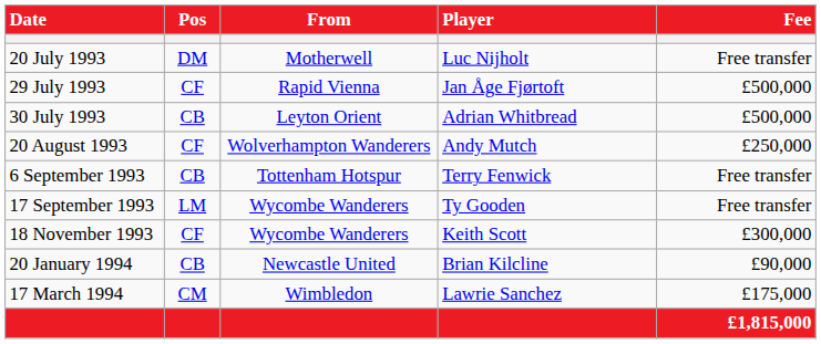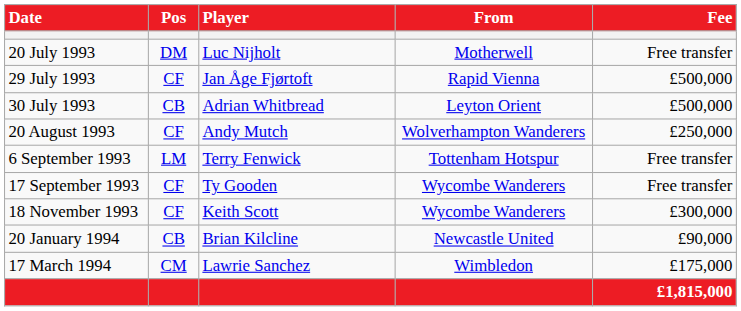columns swapped: Player <-> From
6 September 1993 | Pos: CB -> LM
17 September 1993 | Pos: LM -> CF
